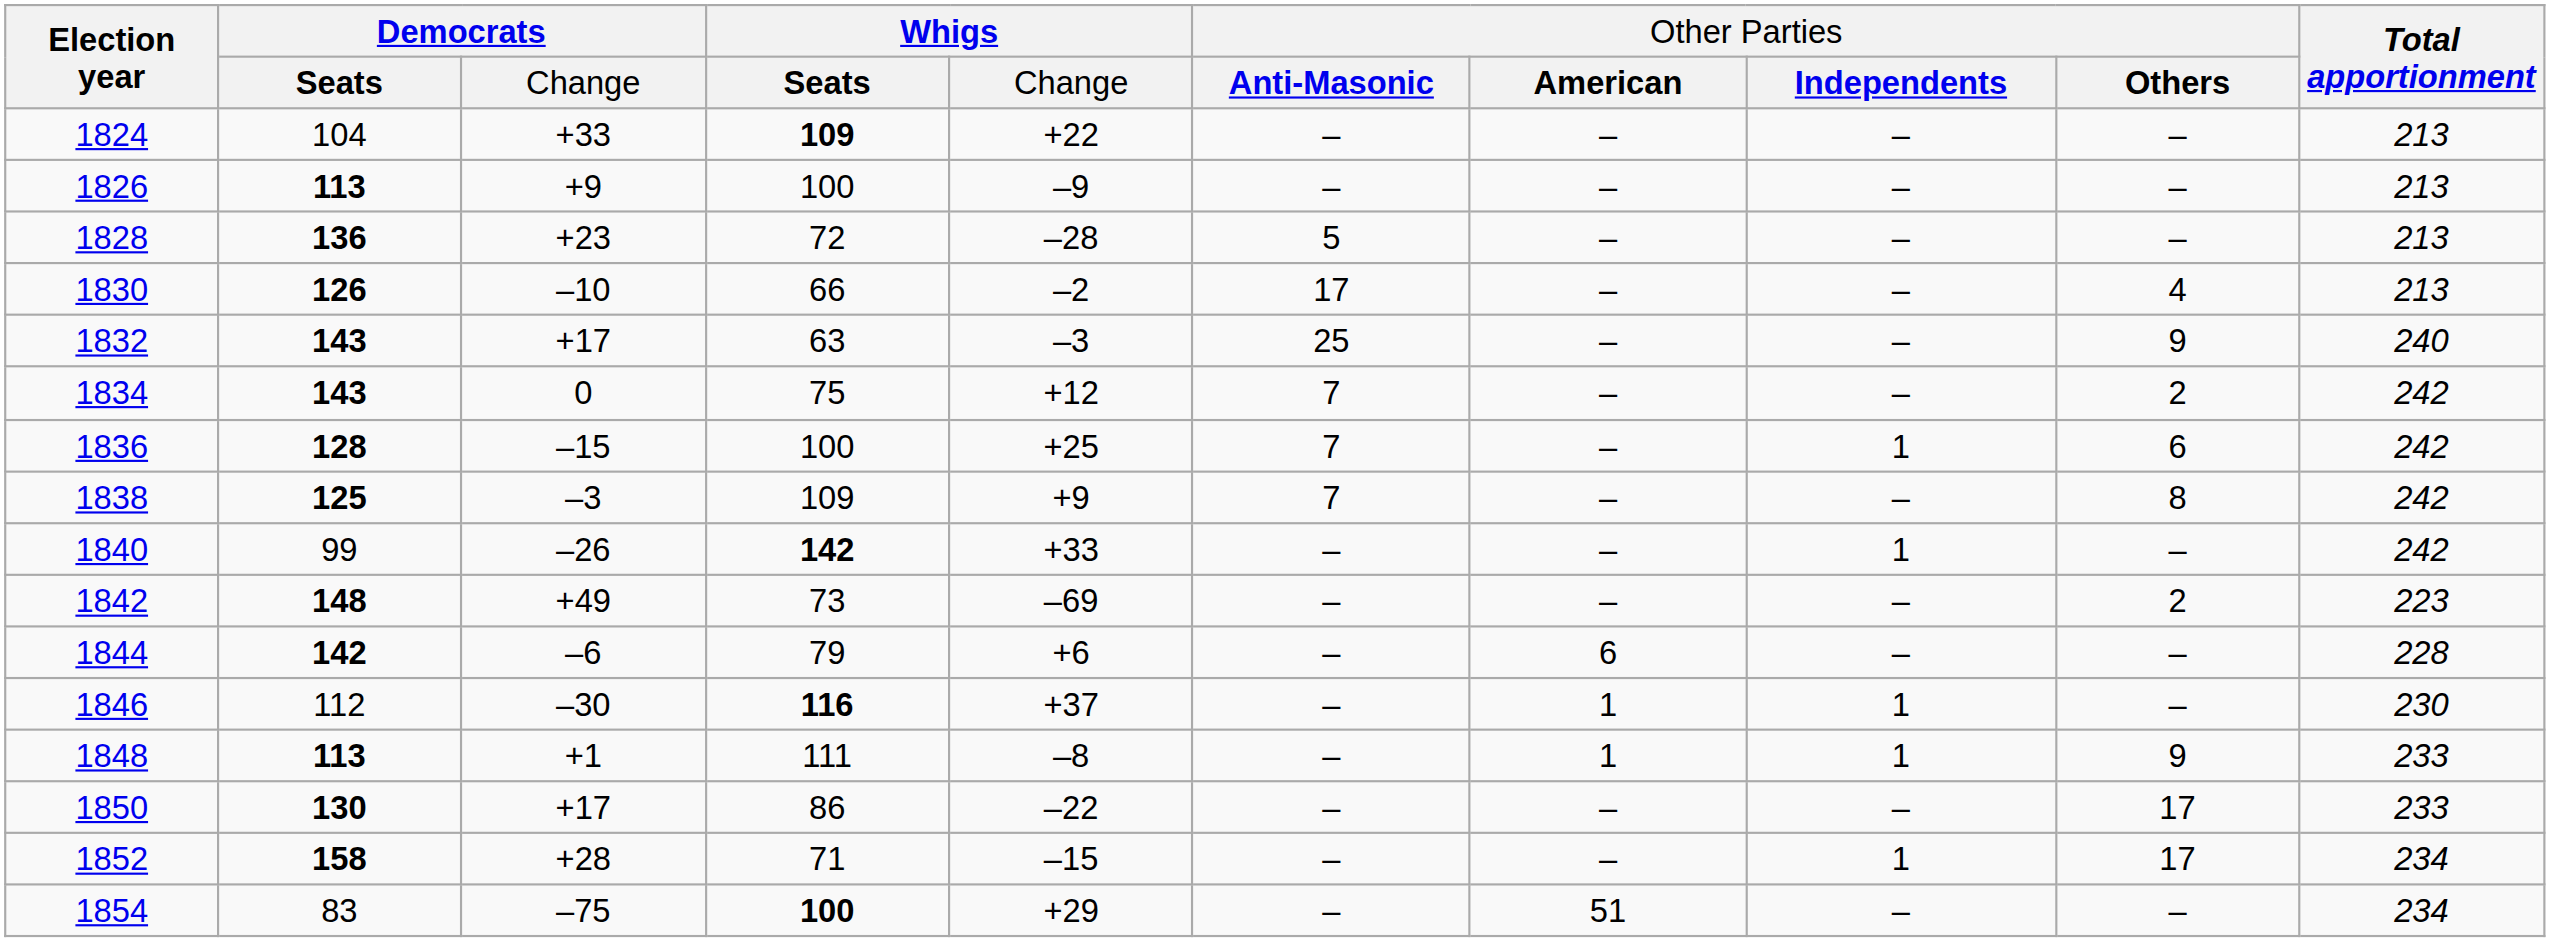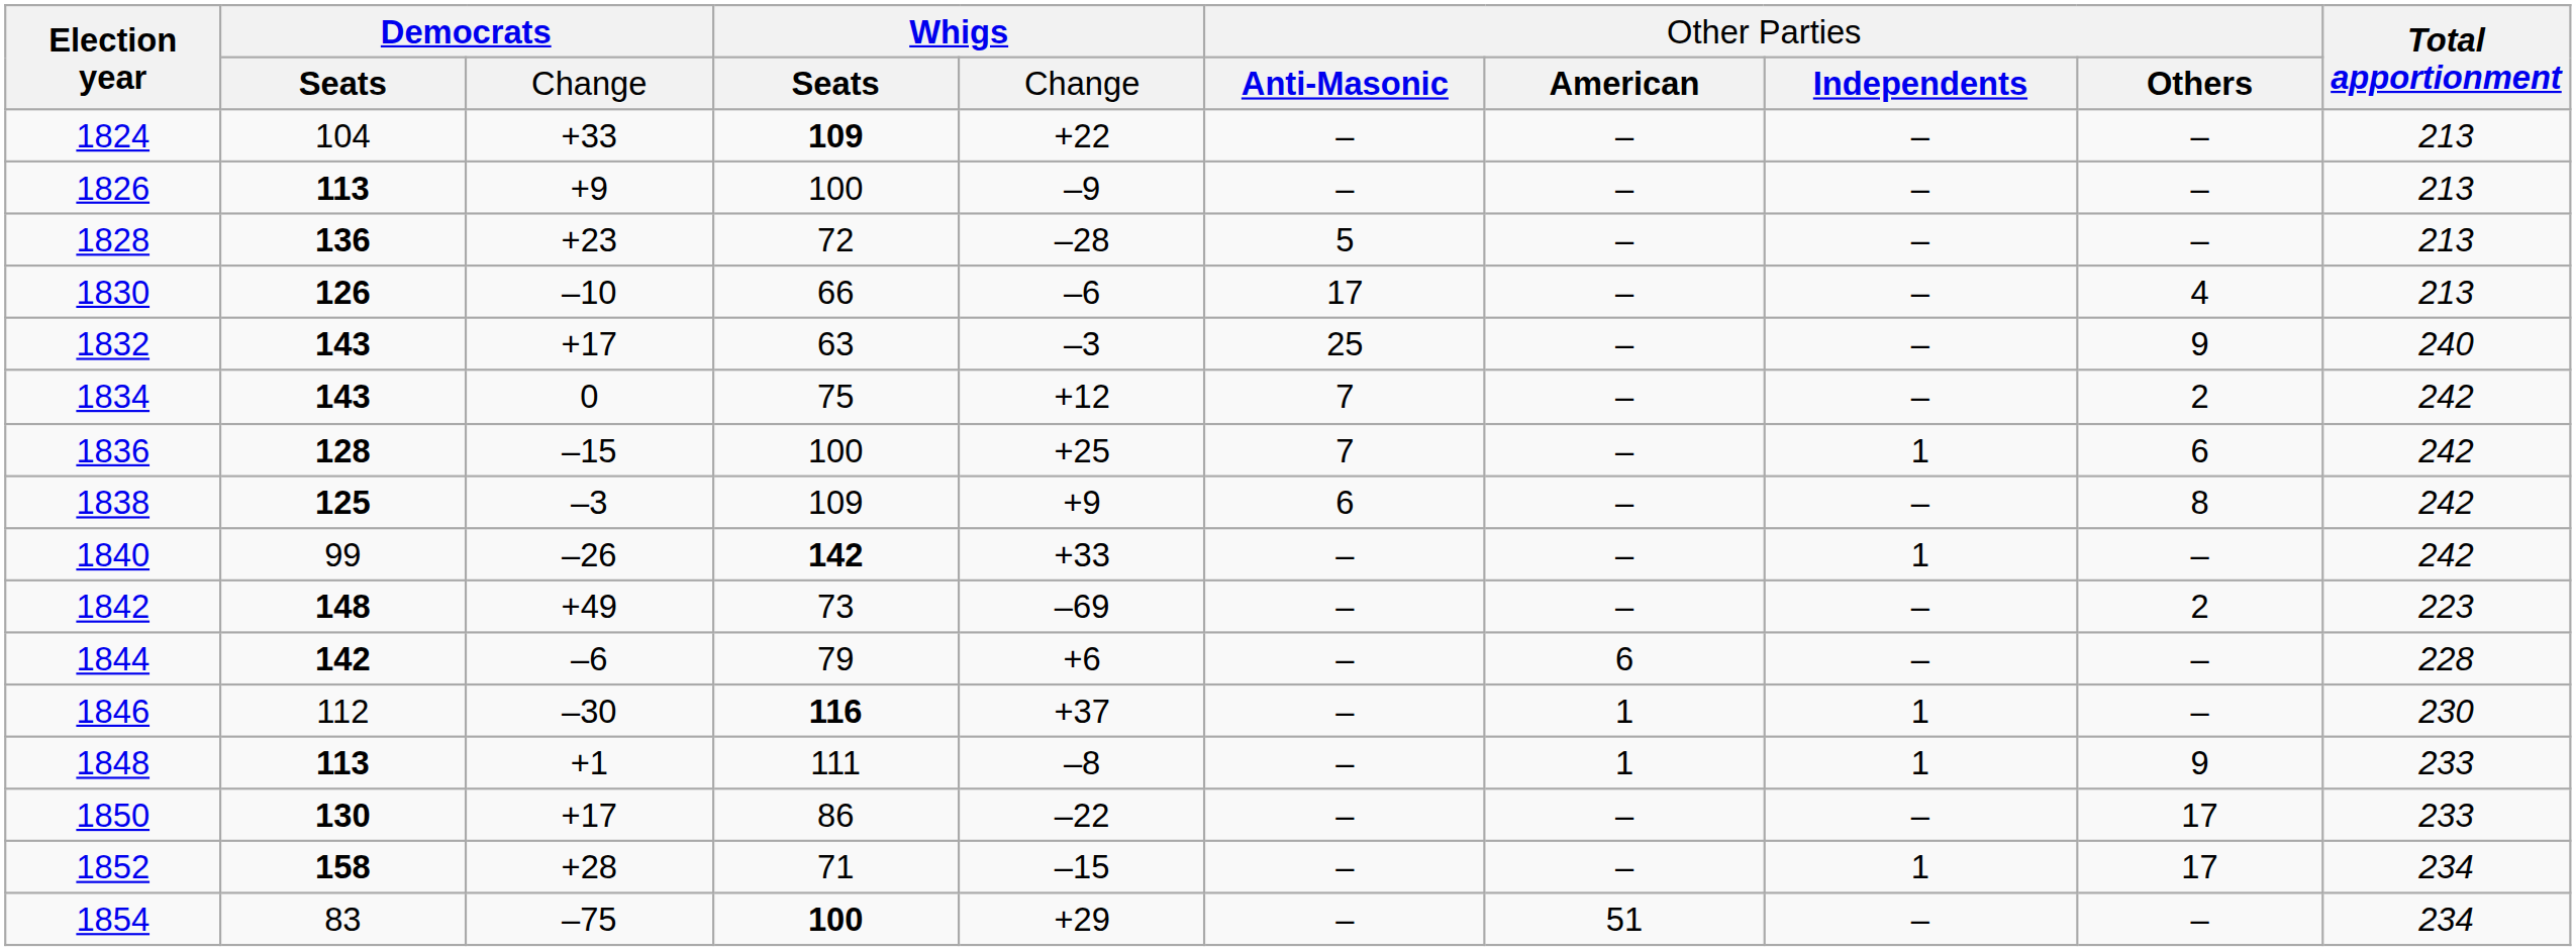1830 | column 5: –2 -> –6
1838 | column 6: 7 -> 6
